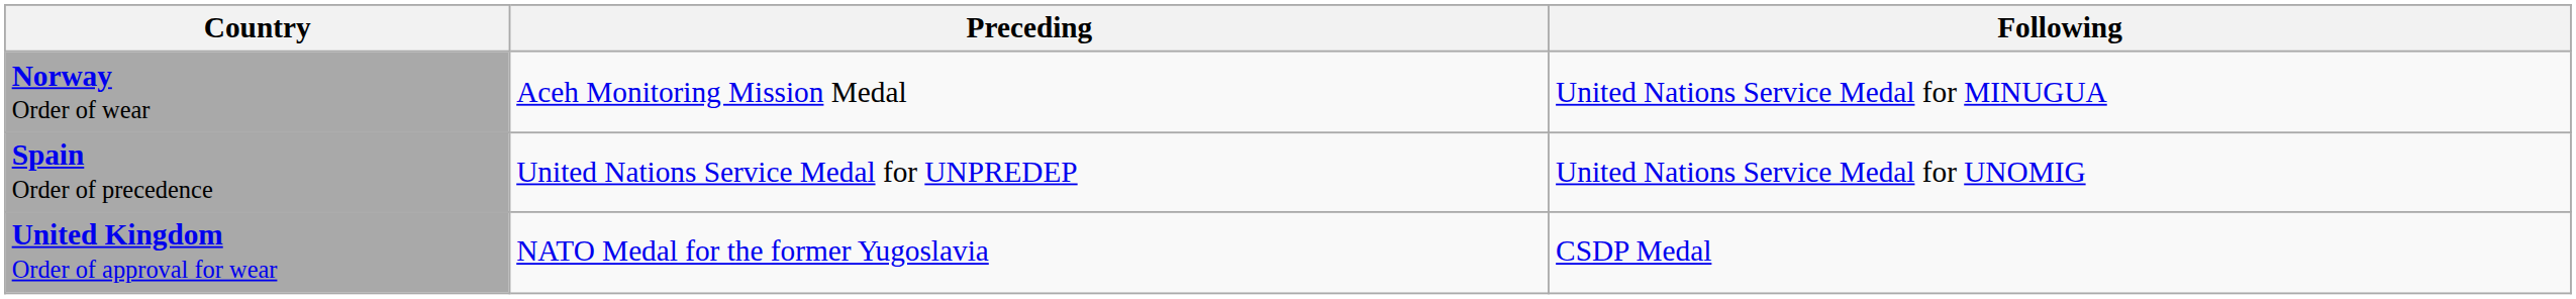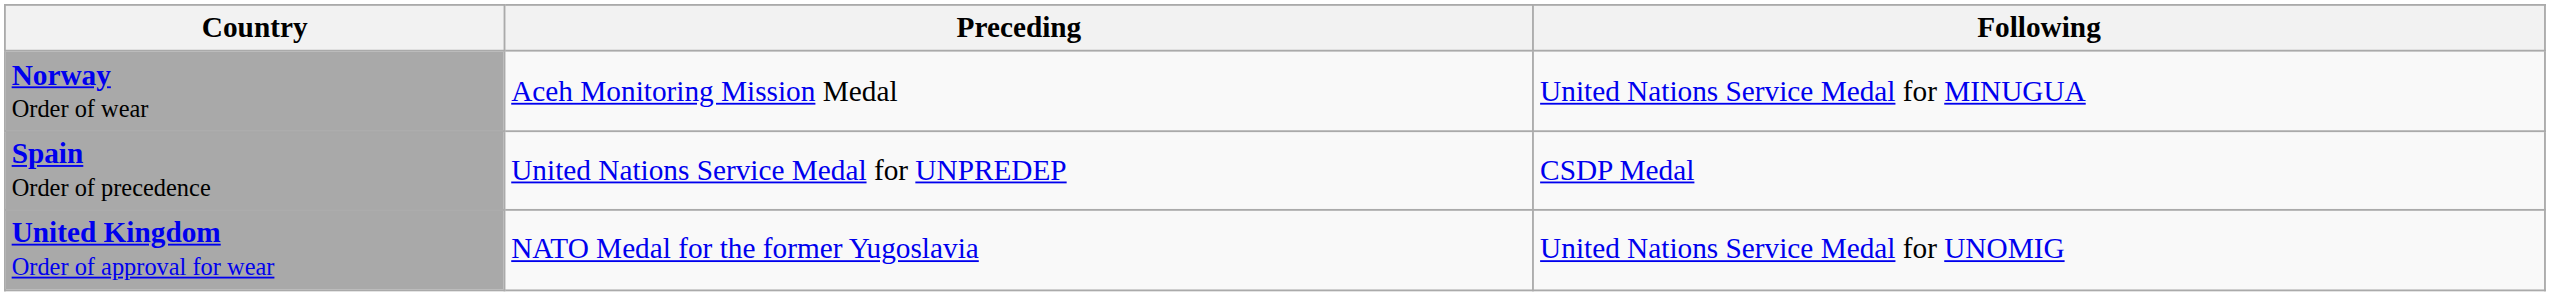Spain Order of precedence | Following: United Nations Service Medal for UNOMIG -> CSDP Medal
United Kingdom Order of approval for wear | Following: CSDP Medal -> United Nations Service Medal for UNOMIG
